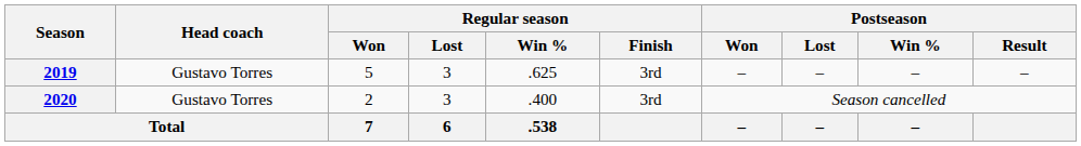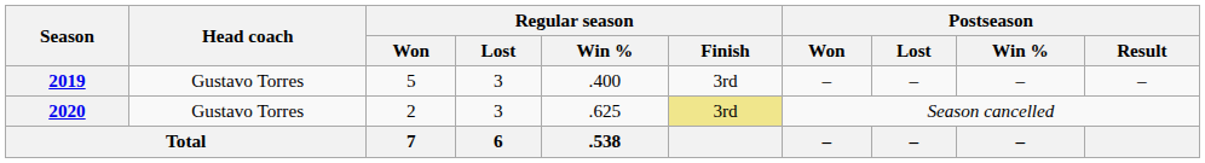2019 | Regular season / Win %: .625 -> .400
2020 | Regular season / Win %: .400 -> .625
2020 | Regular season / Finish: no background -> khaki background
